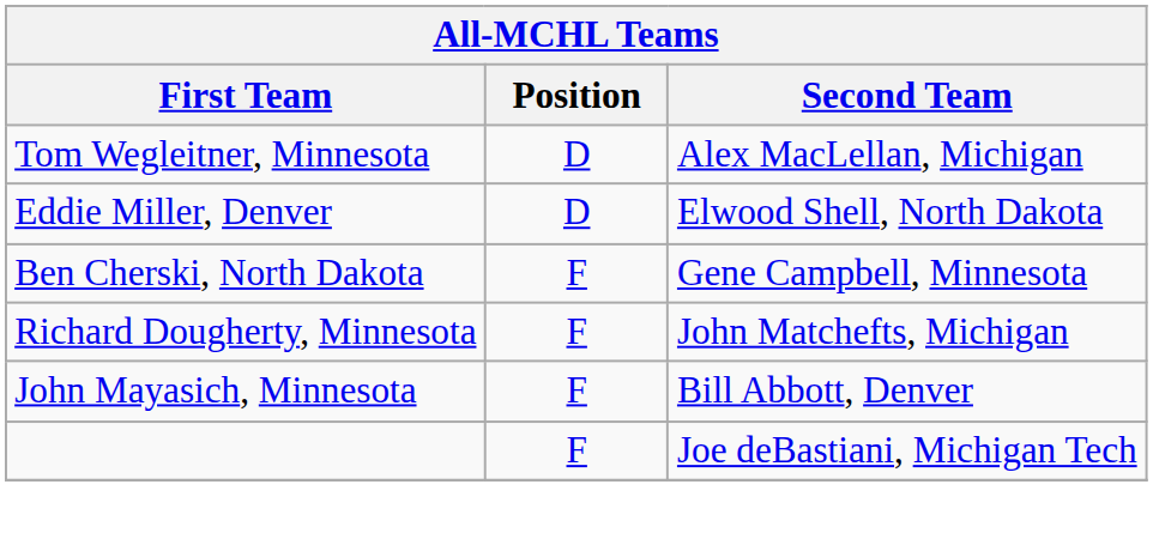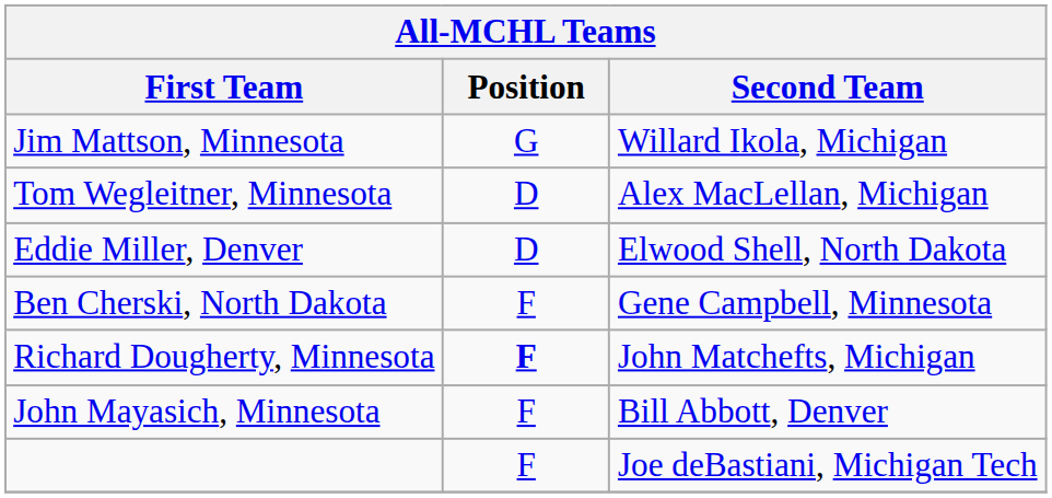+ row: Jim Mattson, Minnesota | G | Willard Ikola, Michigan
Richard Dougherty, Minnesota | Position: normal -> bold
